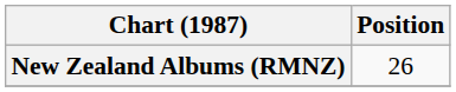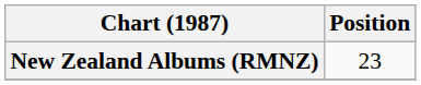New Zealand Albums (RMNZ) | Position: 26 -> 23
